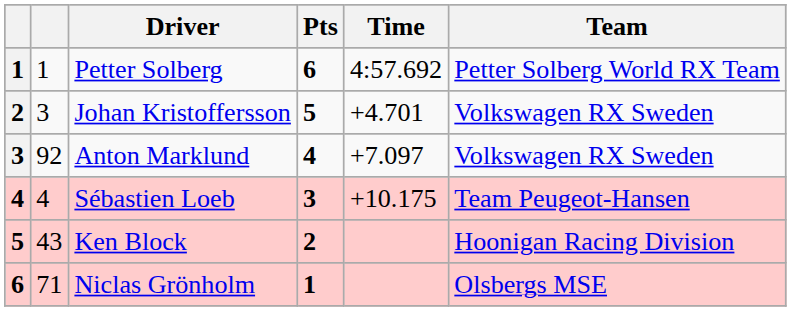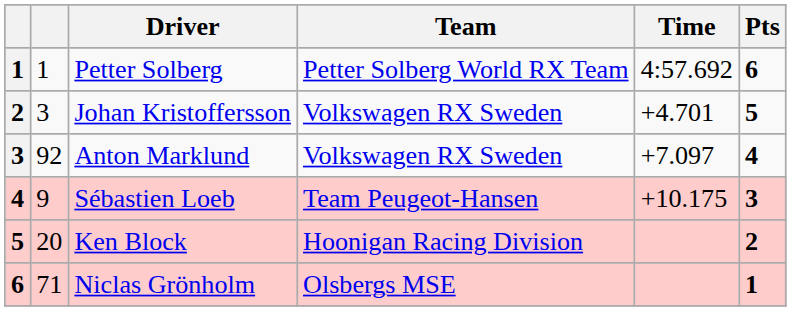columns swapped: Team <-> Pts
Sébastien Loeb | column 2: 4 -> 9
Ken Block | column 2: 43 -> 20
